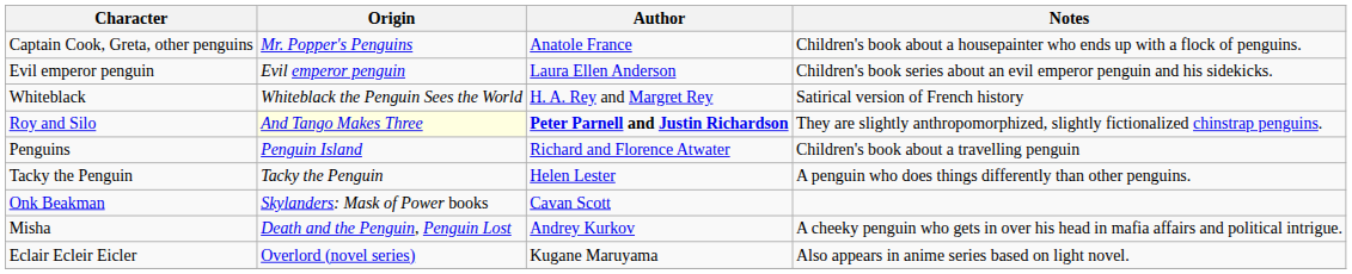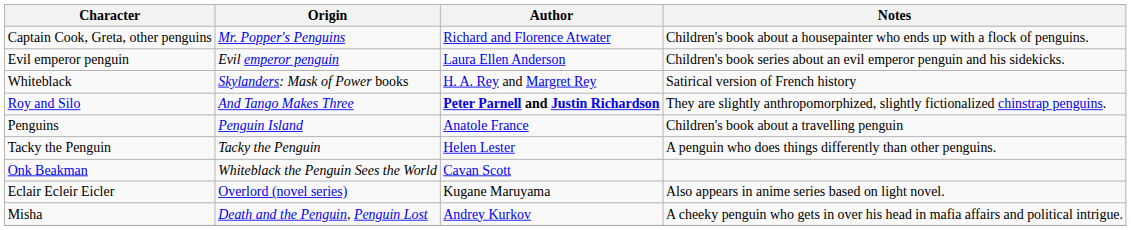Captain Cook, Greta, other penguins | Author: Anatole France -> Richard and Florence Atwater
Whiteblack | Origin: Whiteblack the Penguin Sees the World -> Skylanders: Mask of Power books
Roy and Silo | Origin: lightyellow background -> no background
Penguins | Author: Richard and Florence Atwater -> Anatole France
Onk Beakman | Origin: Skylanders: Mask of Power books -> Whiteblack the Penguin Sees the World
rows swapped: Misha <-> Eclair Ecleir Eicler
